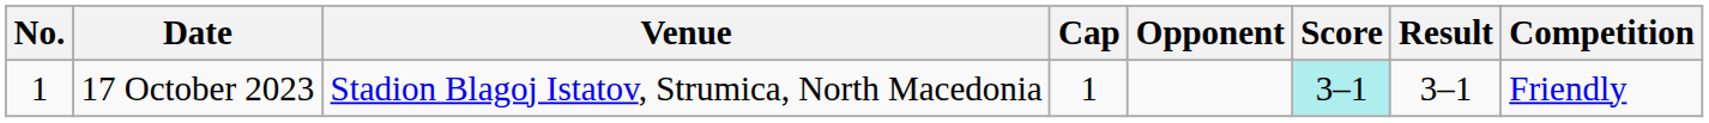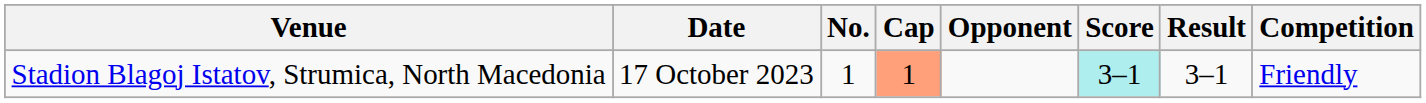columns swapped: No. <-> Venue
17 October 2023 | Cap: no background -> lightsalmon background
